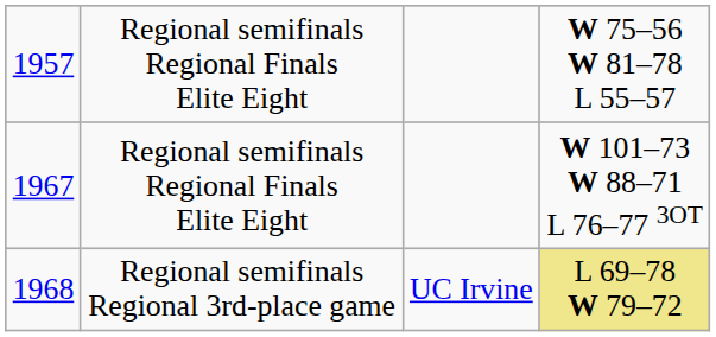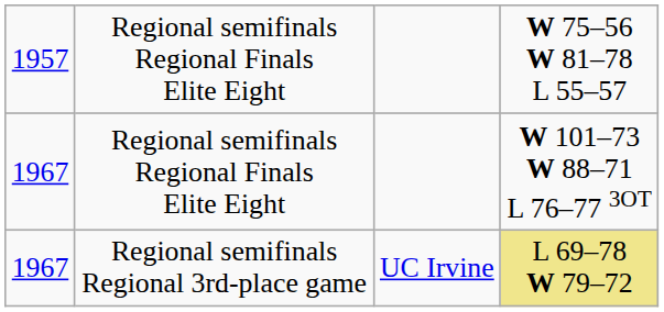Regional semifinals Regional 3rd-place game | column 1: 1968 -> 1967
